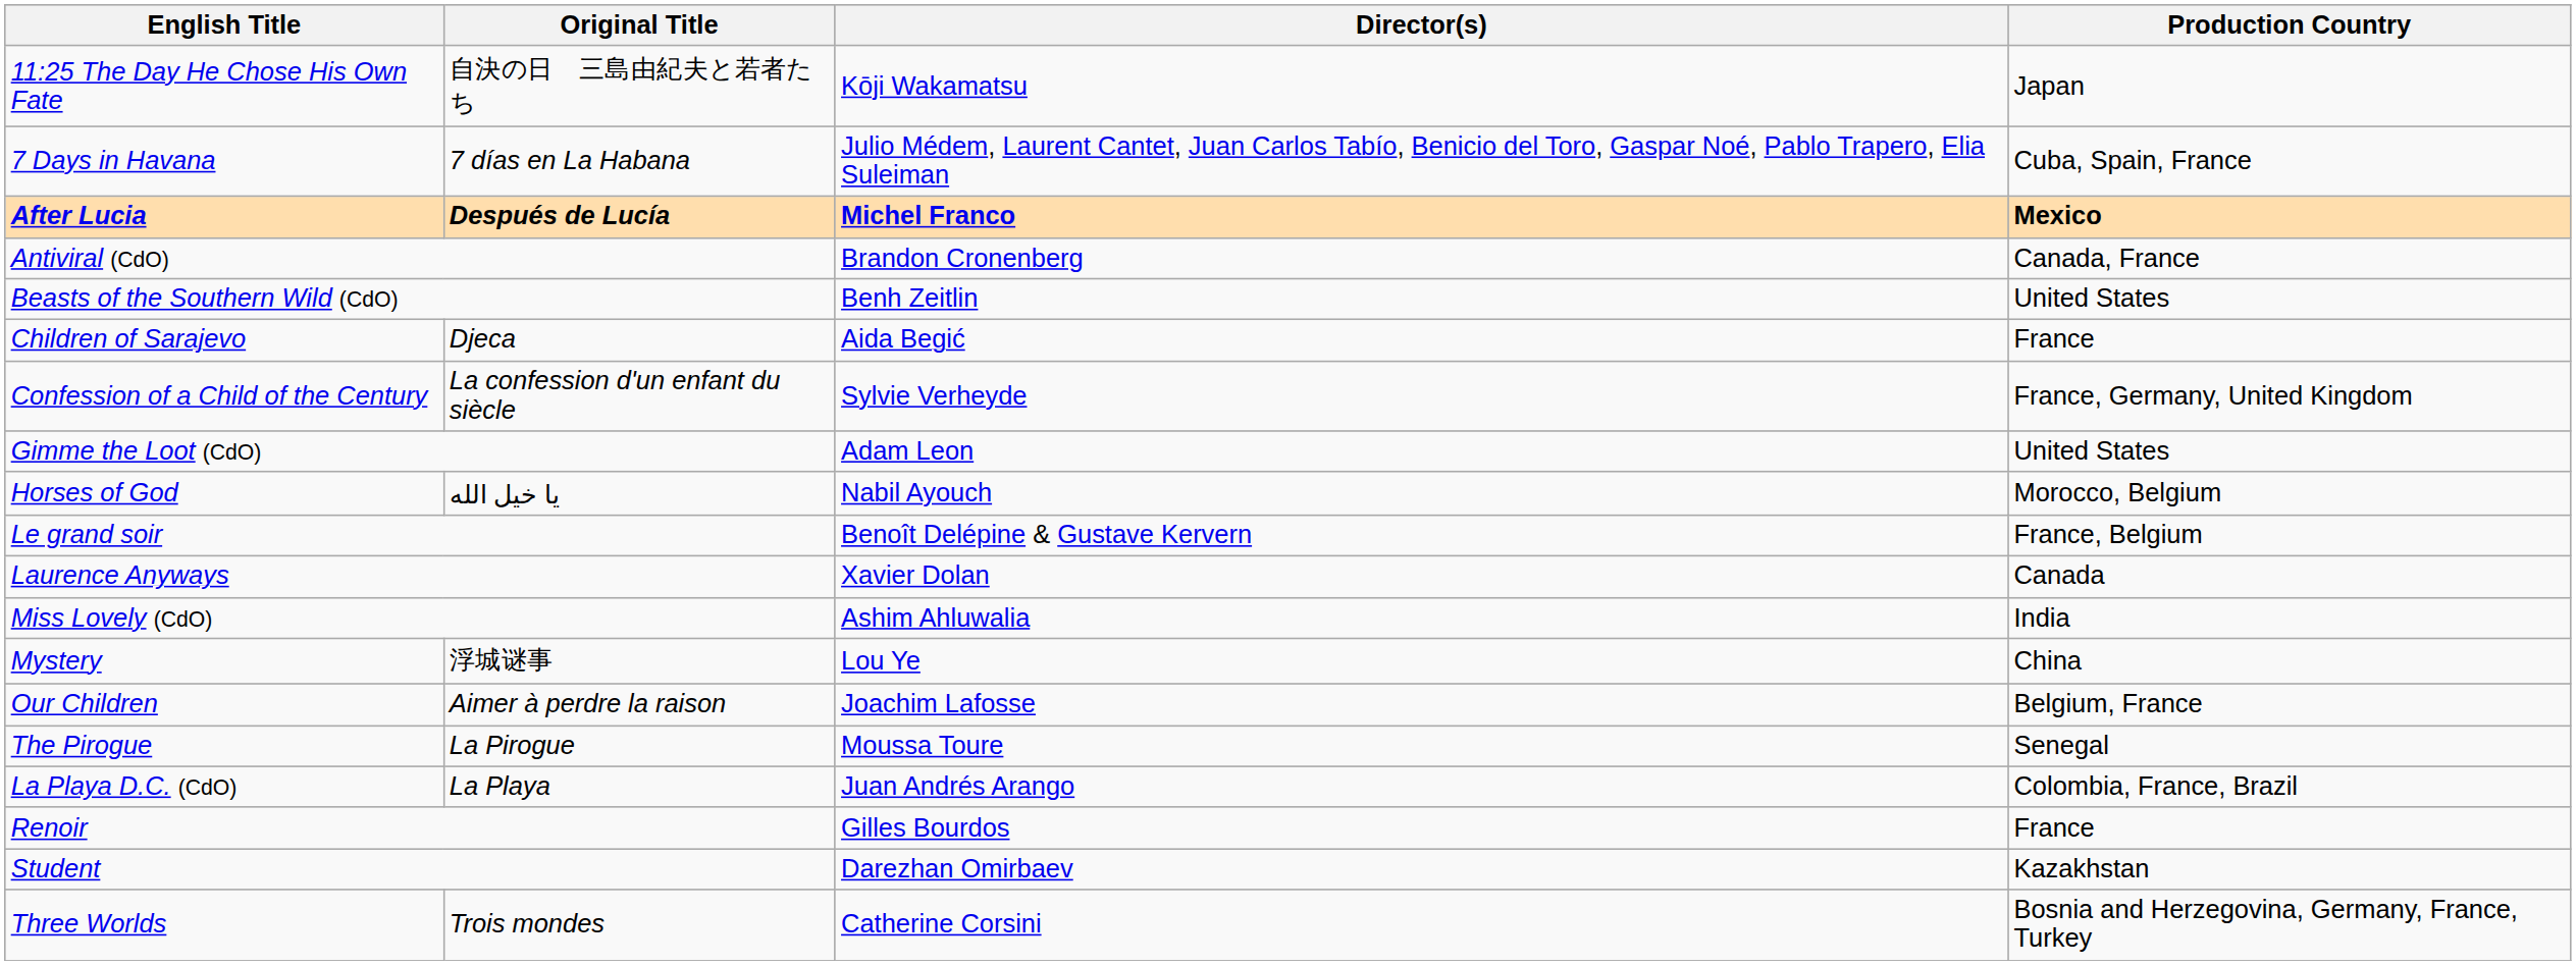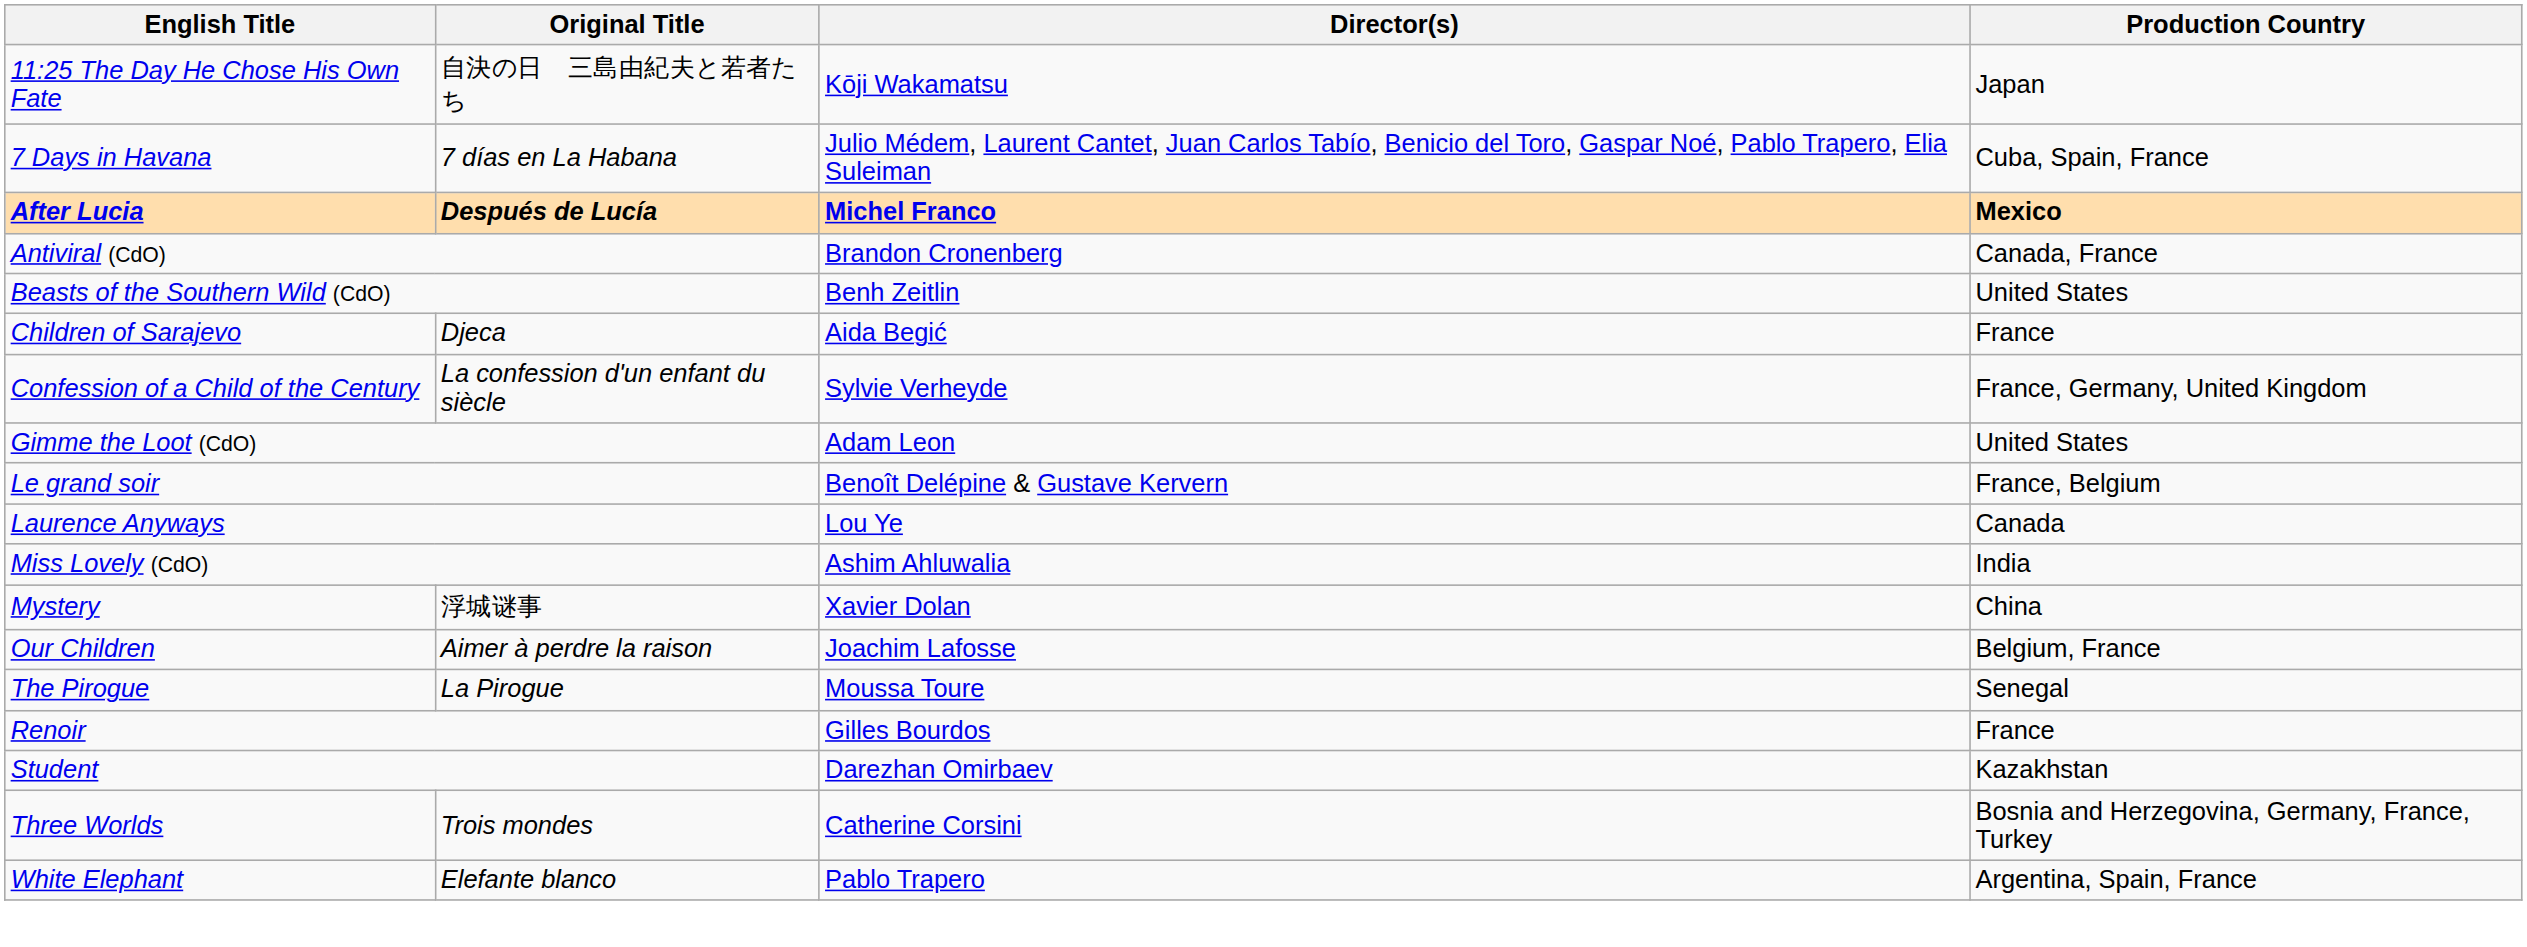- row: Horses of God | يا خيل الله | Nabil Ayouch | Morocco, Belgium
Laurence Anyways | Director(s): Xavier Dolan -> Lou Ye
Mystery | Director(s): Lou Ye -> Xavier Dolan
- row: La Playa D.C. (CdO) | La Playa | Juan Andrés Arango | Colombia, France, Brazil
+ row: White Elephant | Elefante blanco | Pablo Trapero | Argentina, Spain, France
